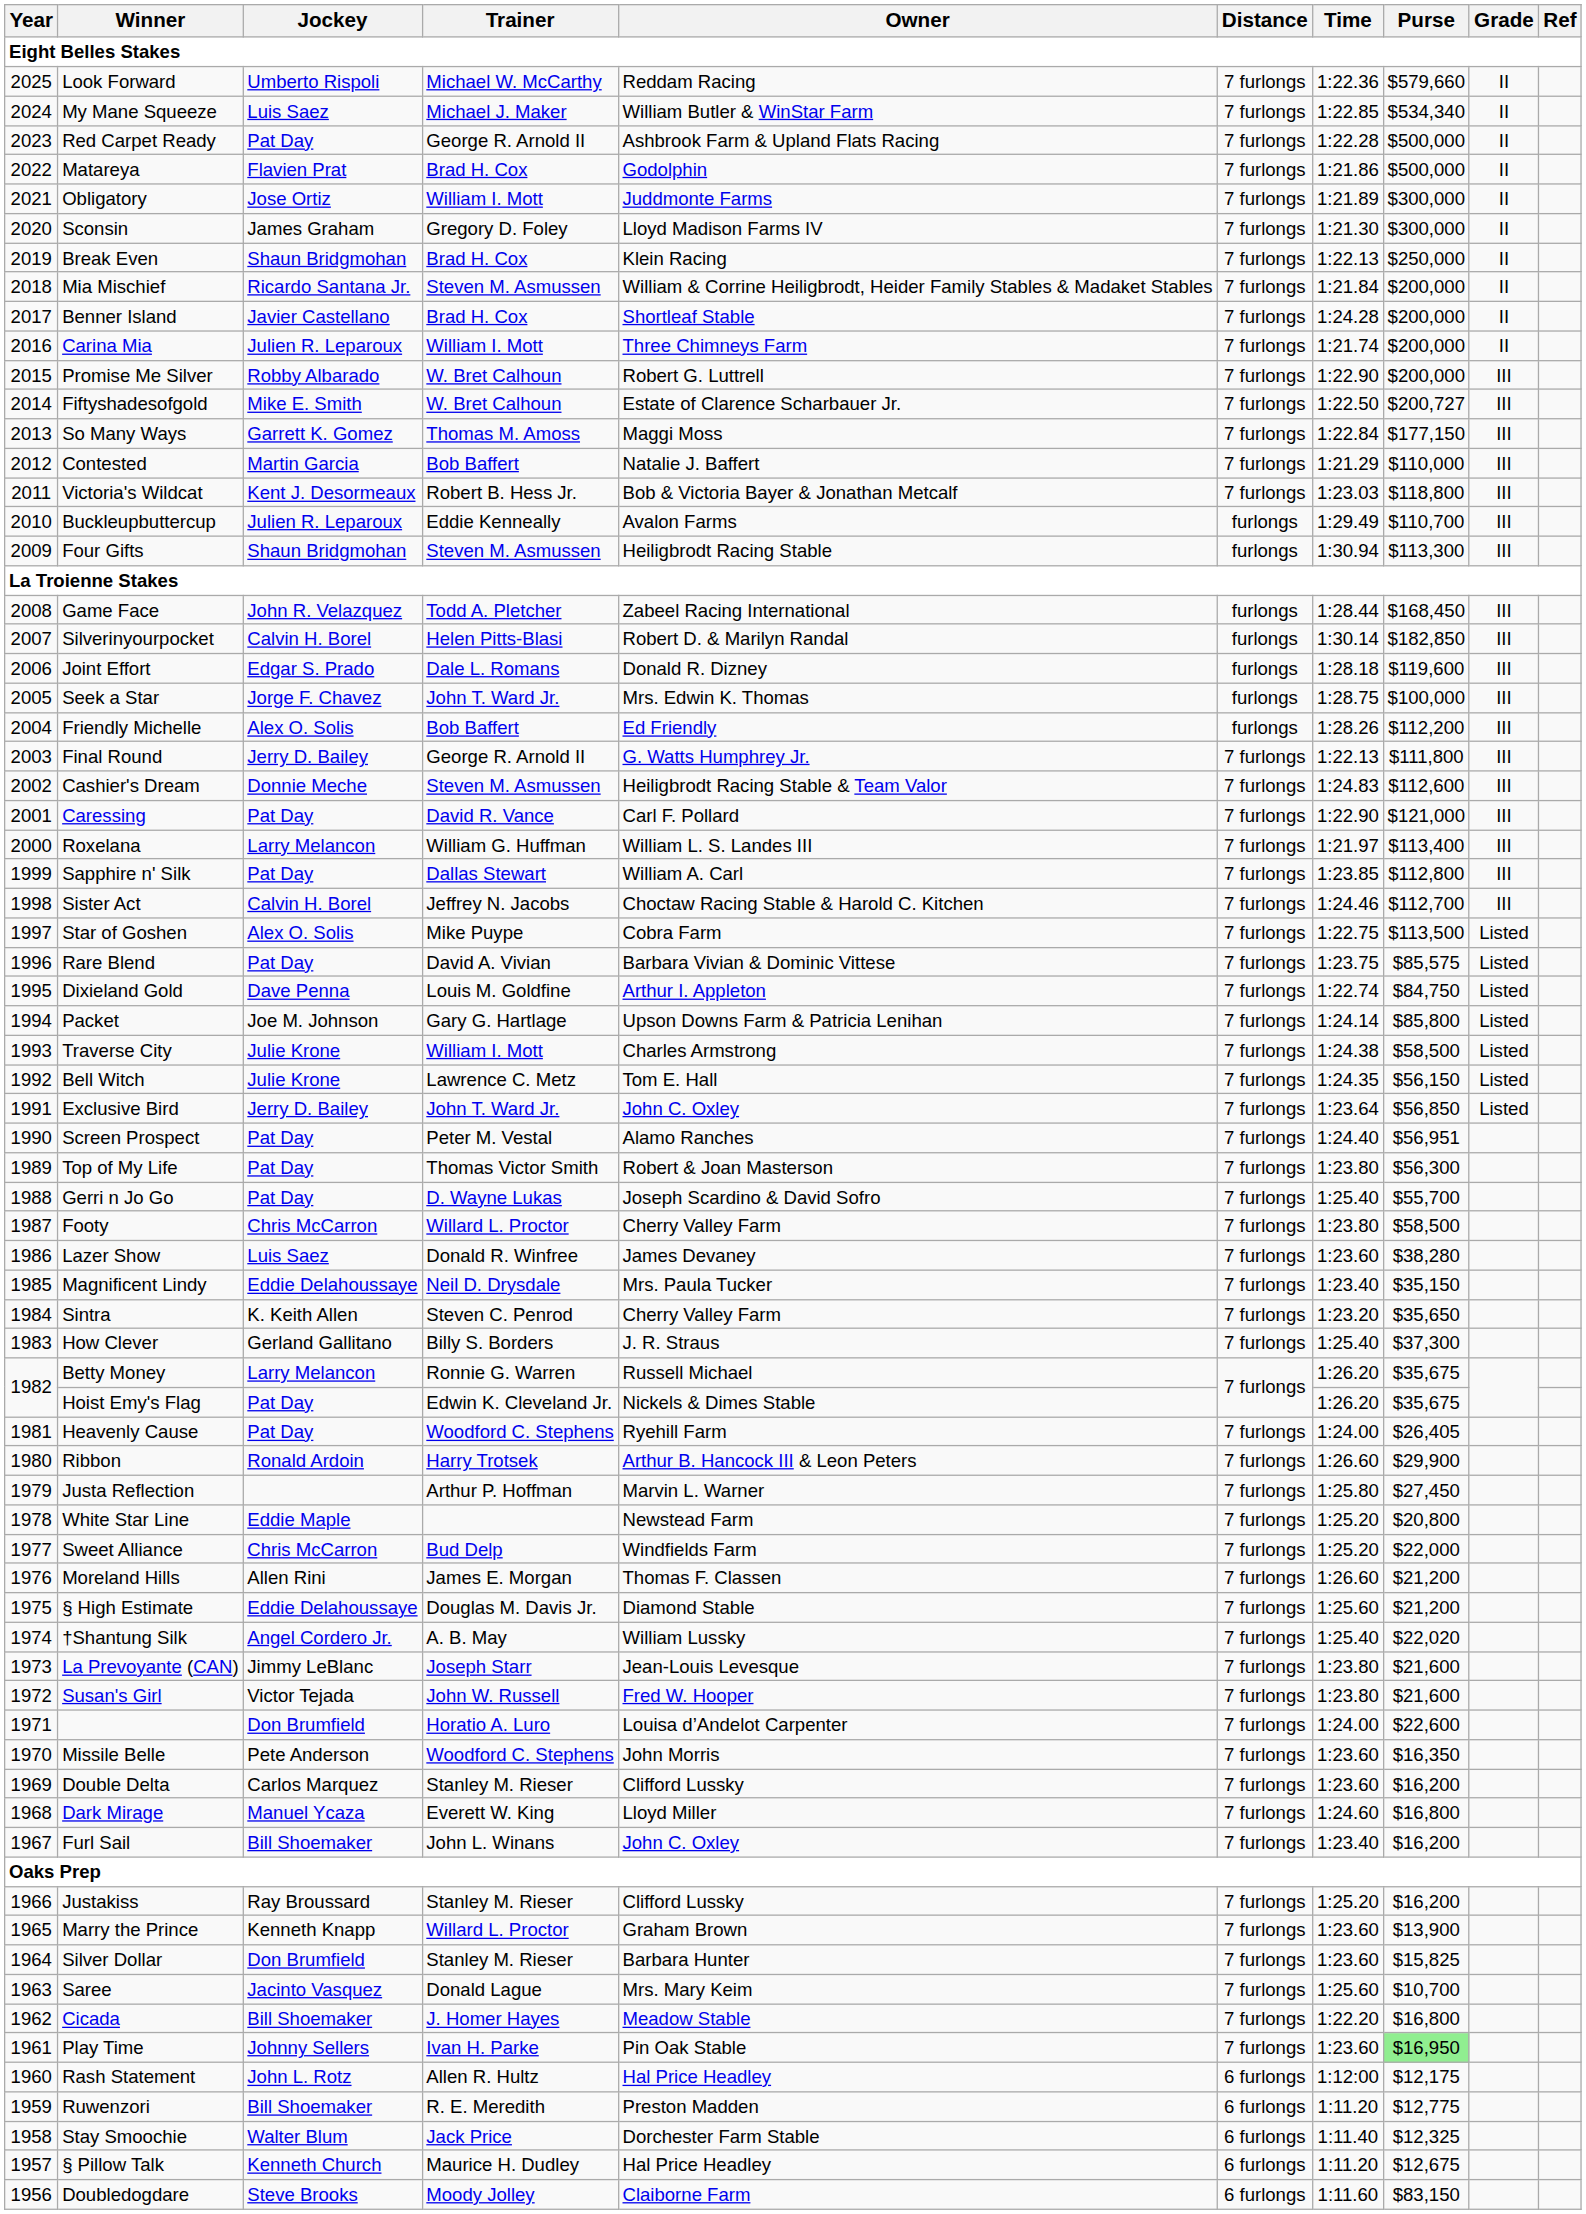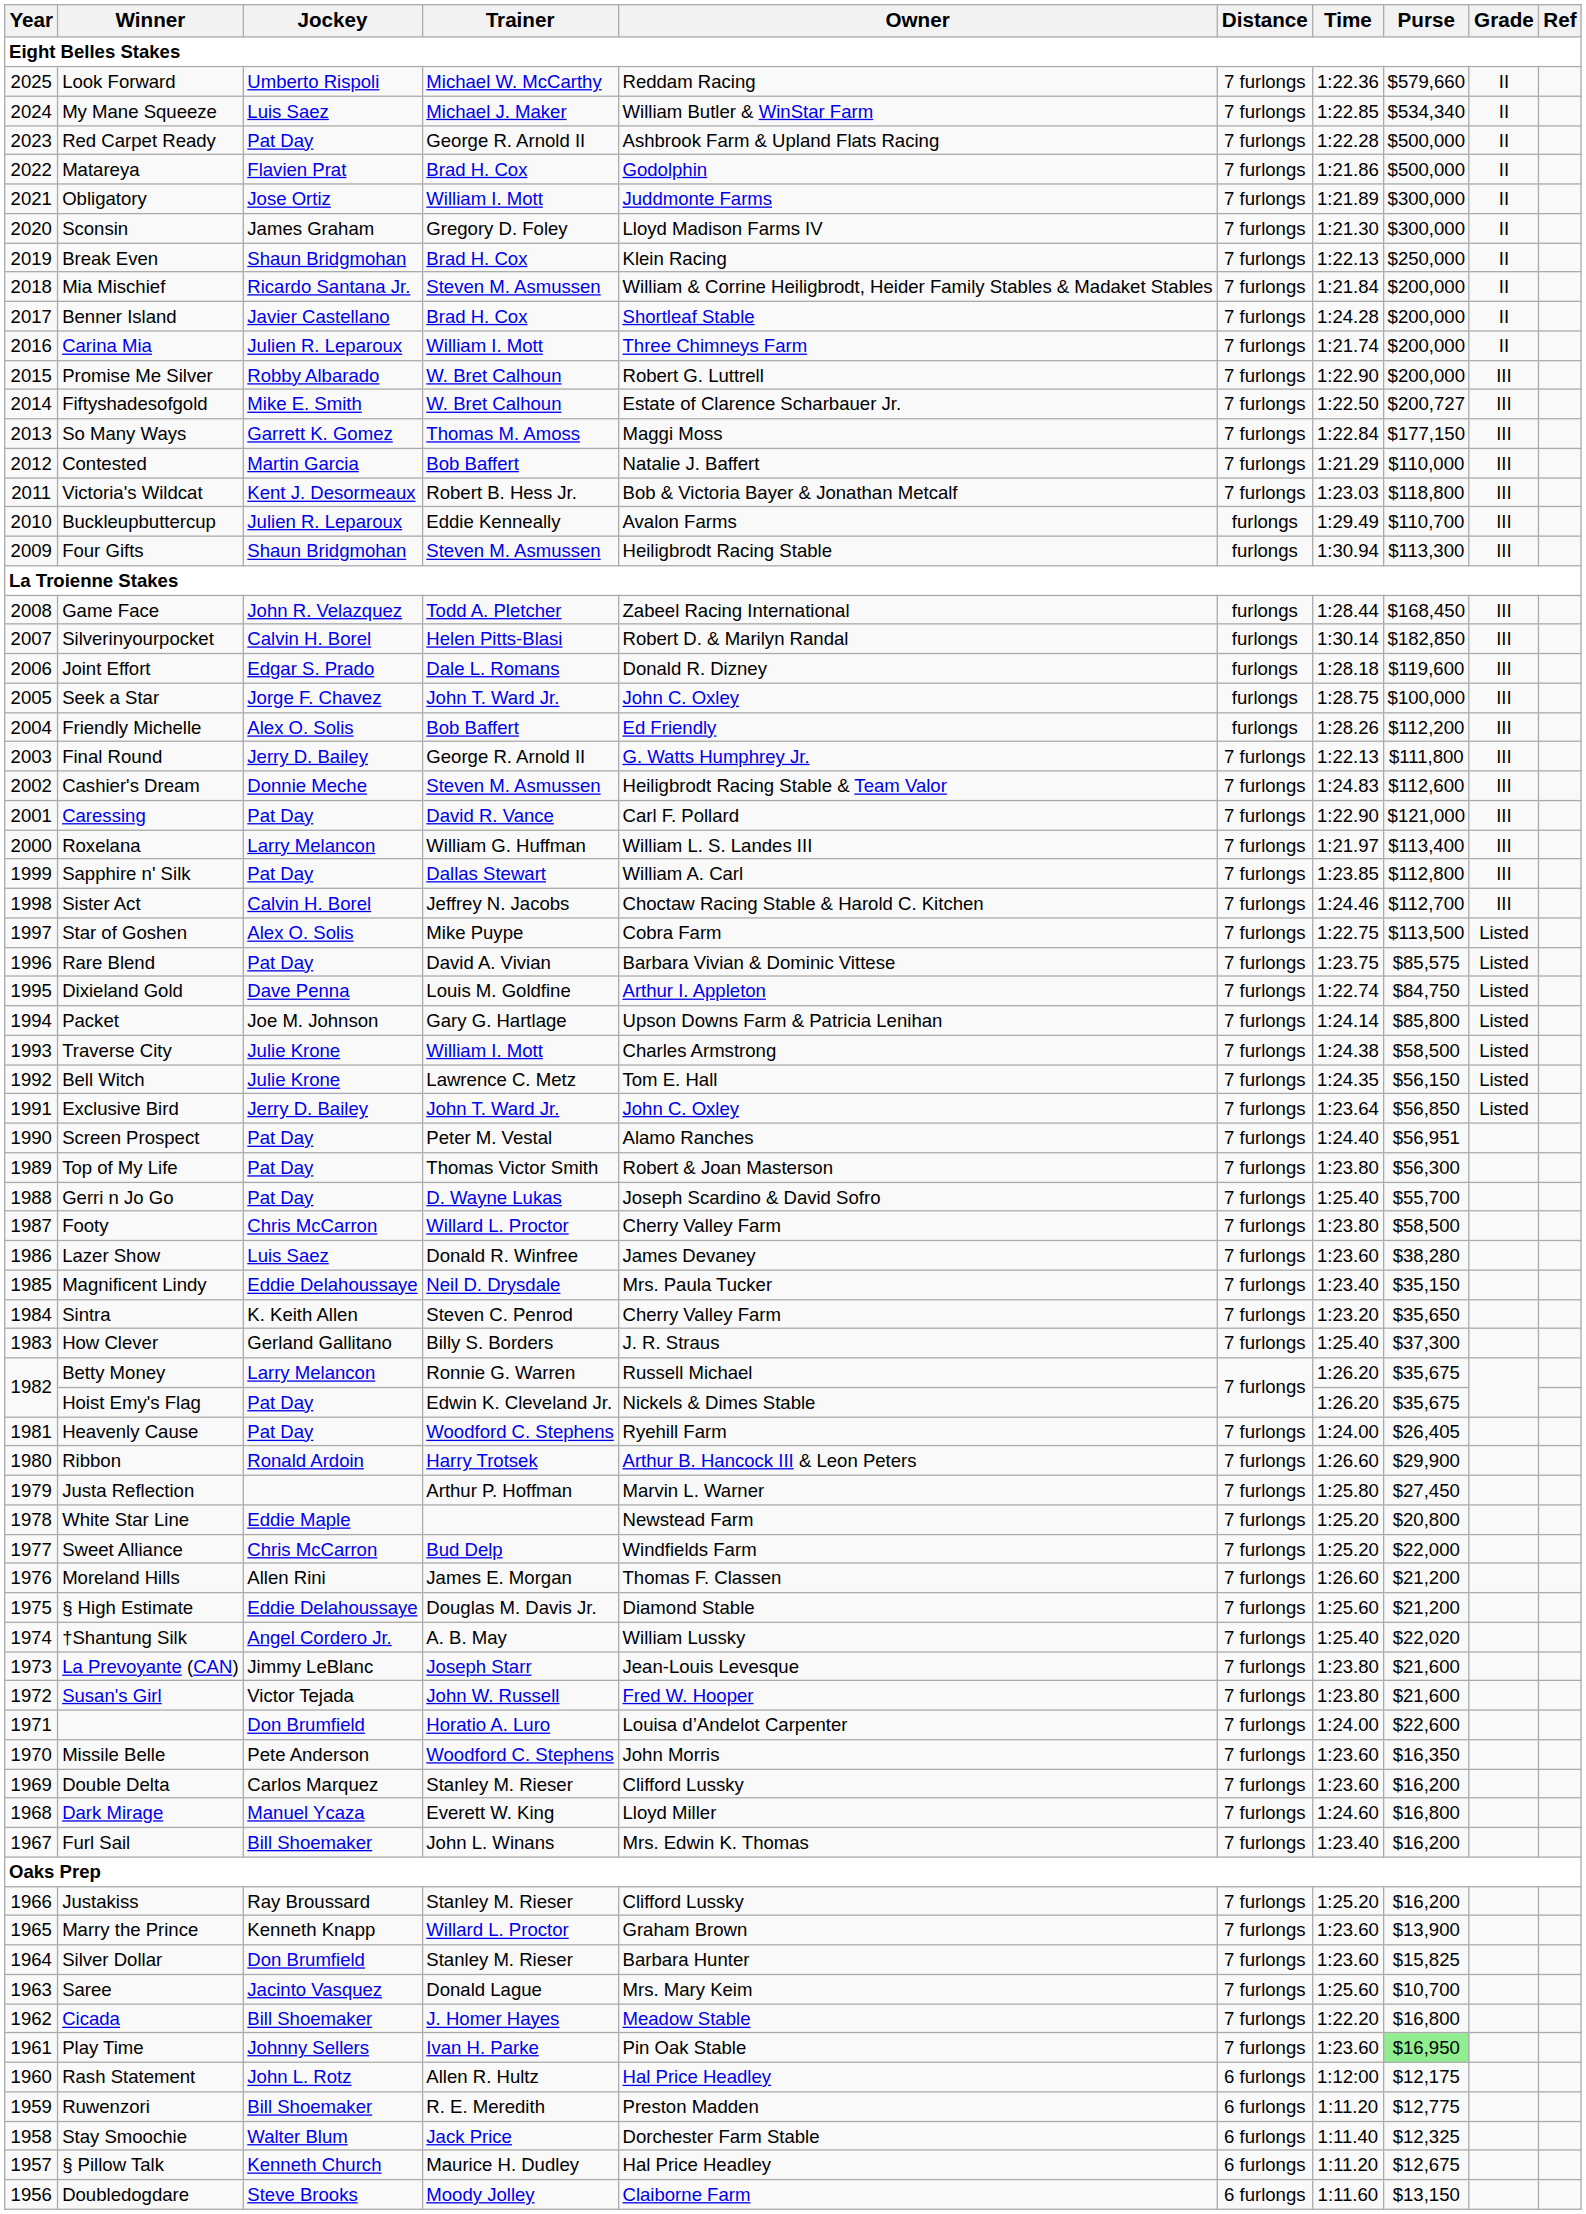Seek a Star | Owner: Mrs. Edwin K. Thomas -> John C. Oxley
Furl Sail | Owner: John C. Oxley -> Mrs. Edwin K. Thomas
Doubledogdare | Purse: $83,150 -> $13,150
